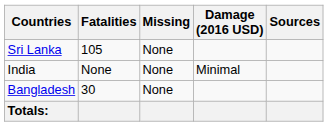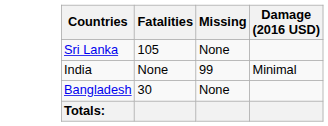- column: Sources
India | Missing: None -> 99
